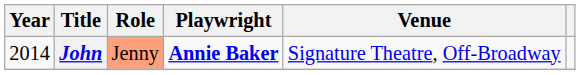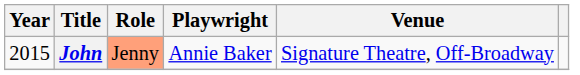John | Year: 2014 -> 2015
John | Playwright: bold -> normal
